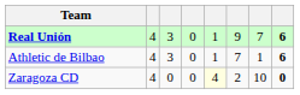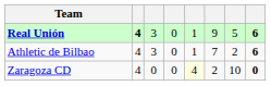Real Unión | column 2: normal -> bold
Real Unión | column 7: 7 -> 5
Athletic de Bilbao | column 7: 1 -> 2
